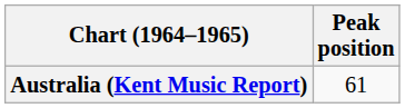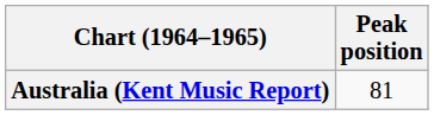Australia (Kent Music Report) | Peak position: 61 -> 81
